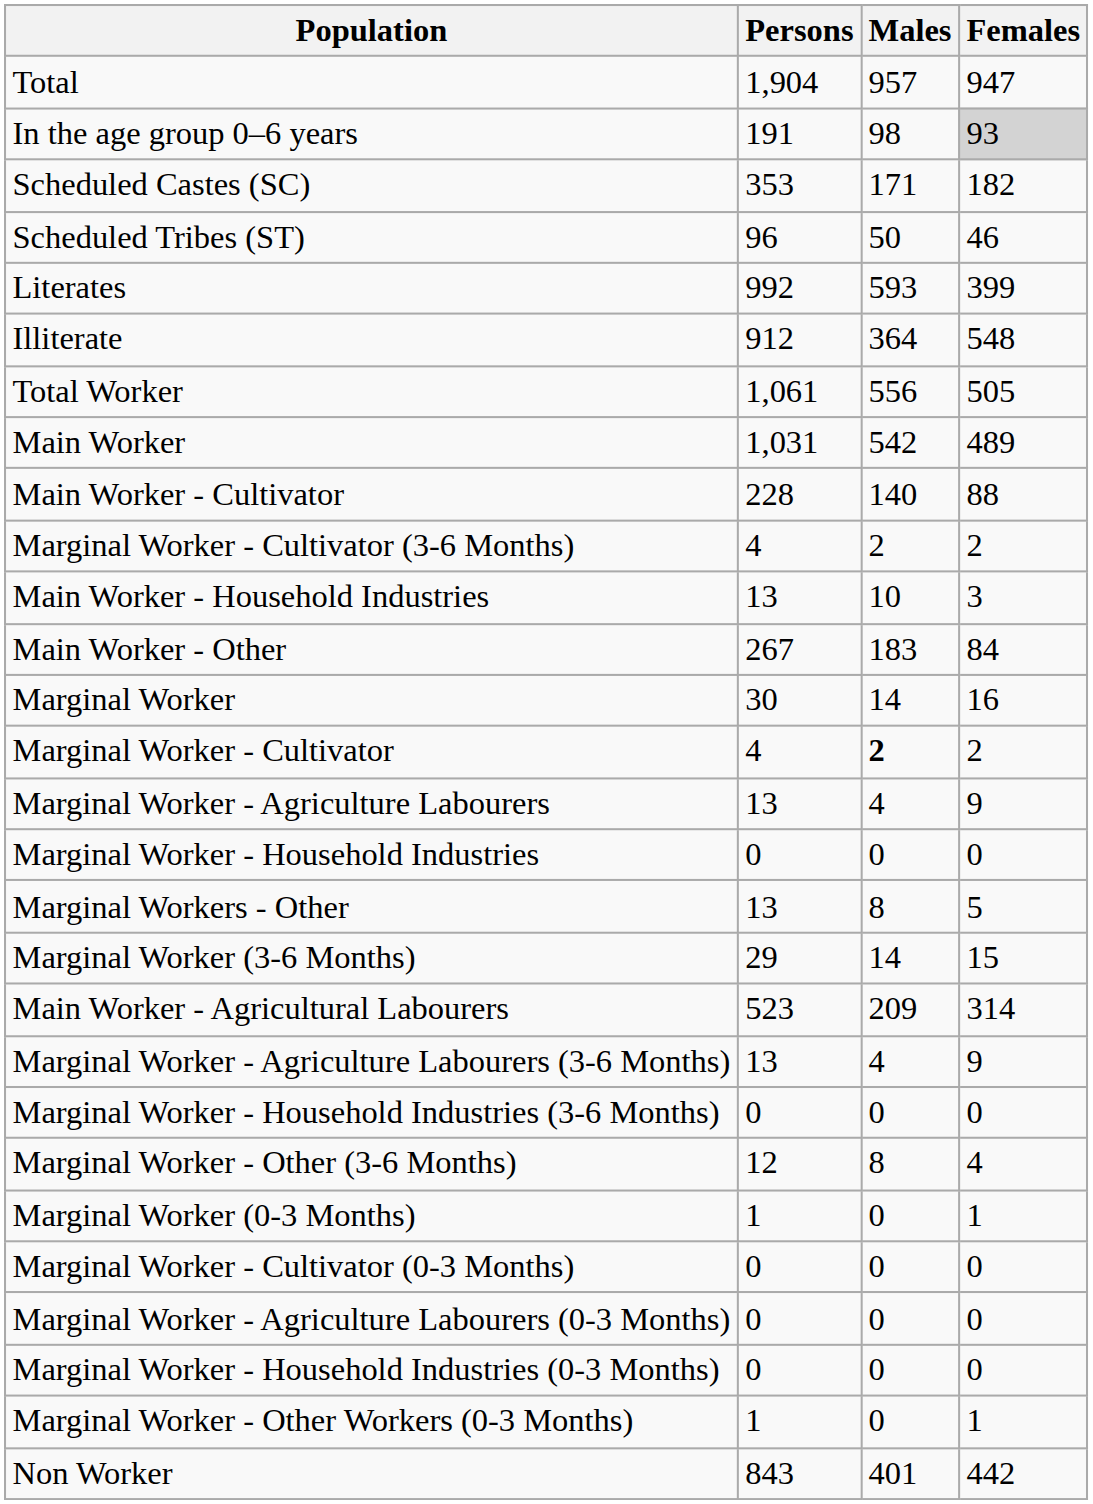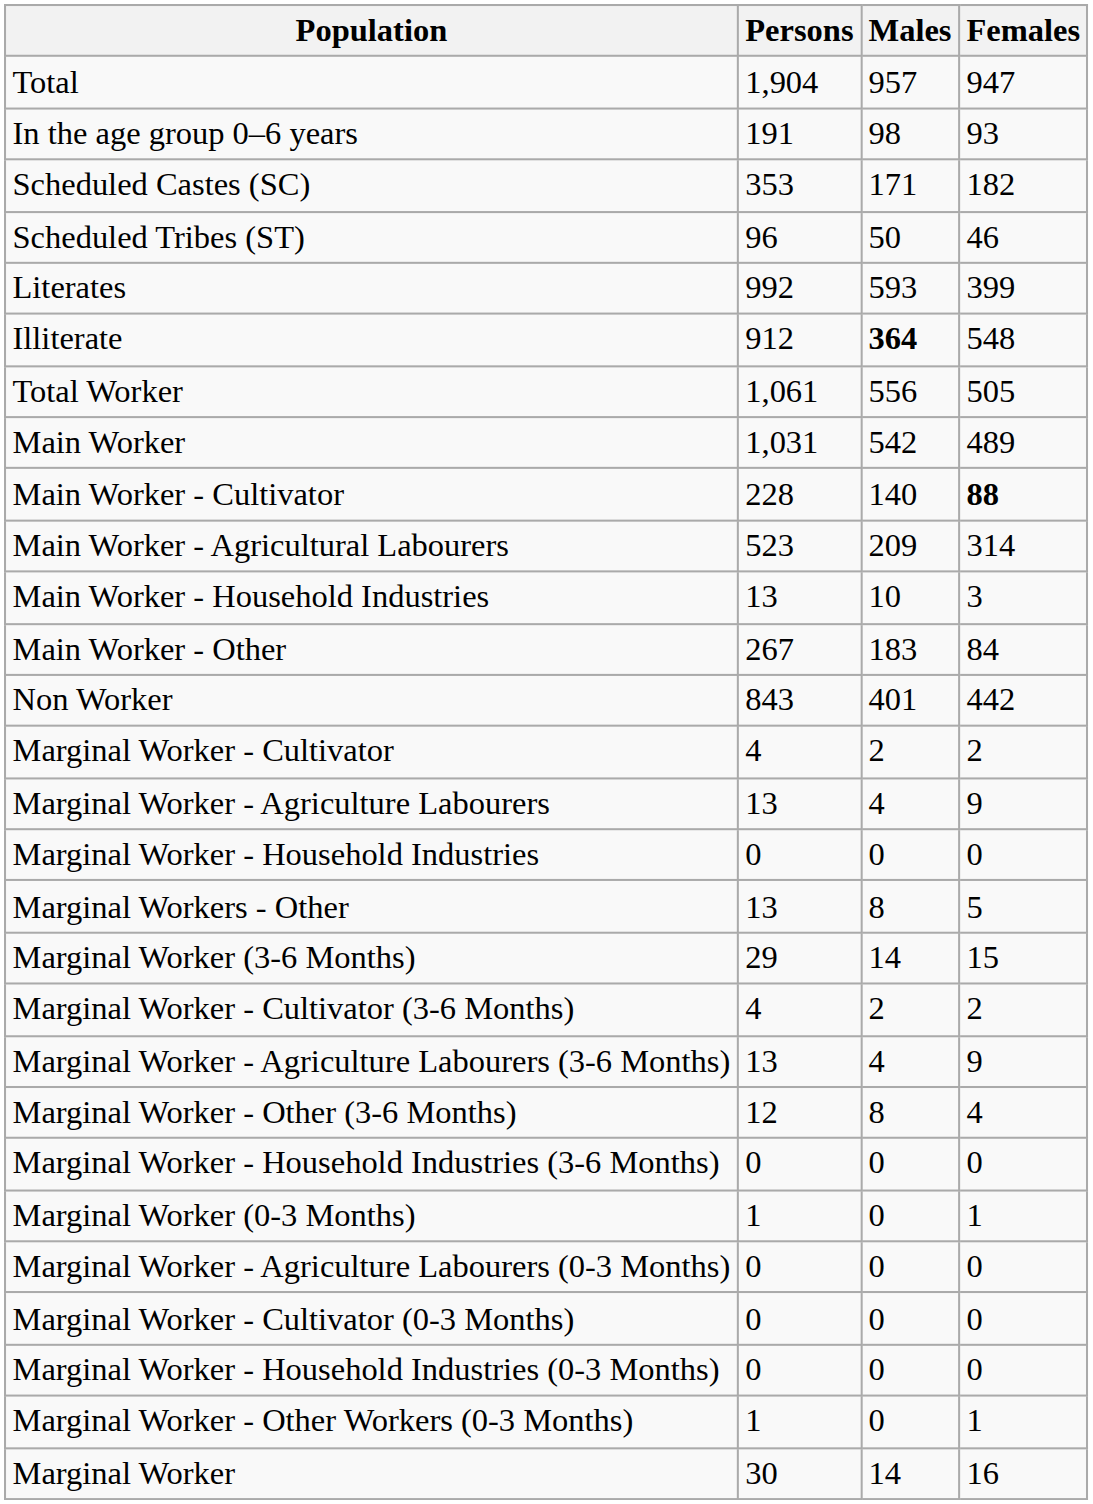In the age group 0–6 years | Females: lightgrey background -> no background
Illiterate | Males: normal -> bold
Main Worker - Cultivator | Females: normal -> bold
rows swapped: Main Worker - Agricultural Labourers <-> Marginal Worker - Cultivator (3-6 Months)
rows swapped: Marginal Worker <-> Non Worker
Marginal Worker - Cultivator | Males: bold -> normal
rows swapped: Marginal Worker - Household Industries (3-6 Months) <-> Marginal Worker - Other (3-6 Months)
rows swapped: Marginal Worker - Cultivator (0-3 Months) <-> Marginal Worker - Agriculture Labourers (0-3 Months)
